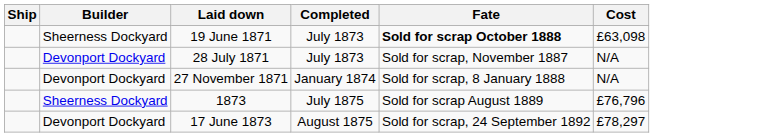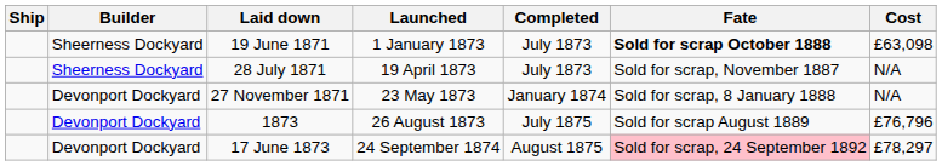+ column: Launched | 1 January 1873 | 19 April 1873 | 23 May 1873 | 26 August 1873 | 24 September 1874
28 July 1871 | Builder: Devonport Dockyard -> Sheerness Dockyard
1873 | Builder: Sheerness Dockyard -> Devonport Dockyard
17 June 1873 | Fate: no background -> pink background
